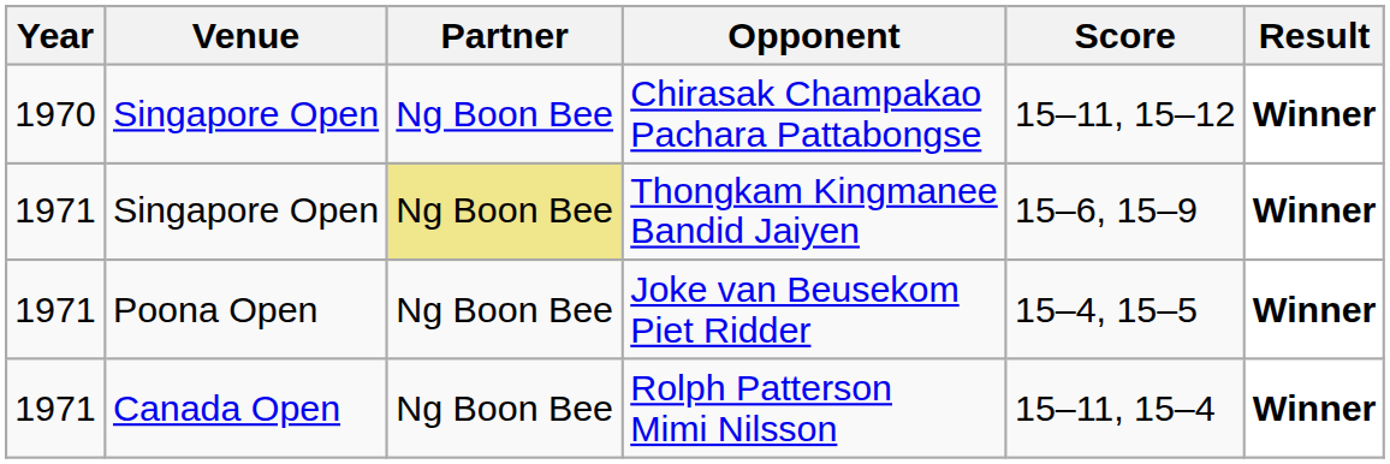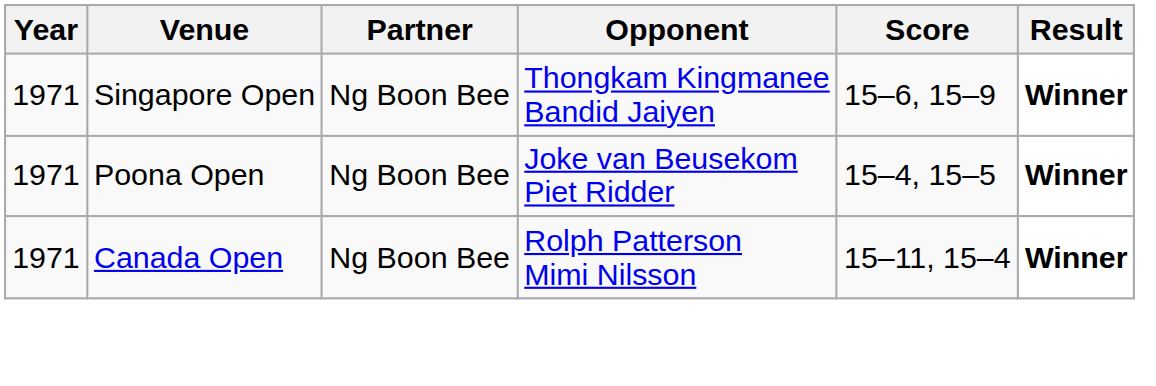- row: 1970 | Singapore Open | Ng Boon Bee | Chirasak Champakao Pachara Pattabongse | 15–11, 15–12 | Winner
Thongkam Kingmanee Bandid Jaiyen | Partner: khaki background -> no background
